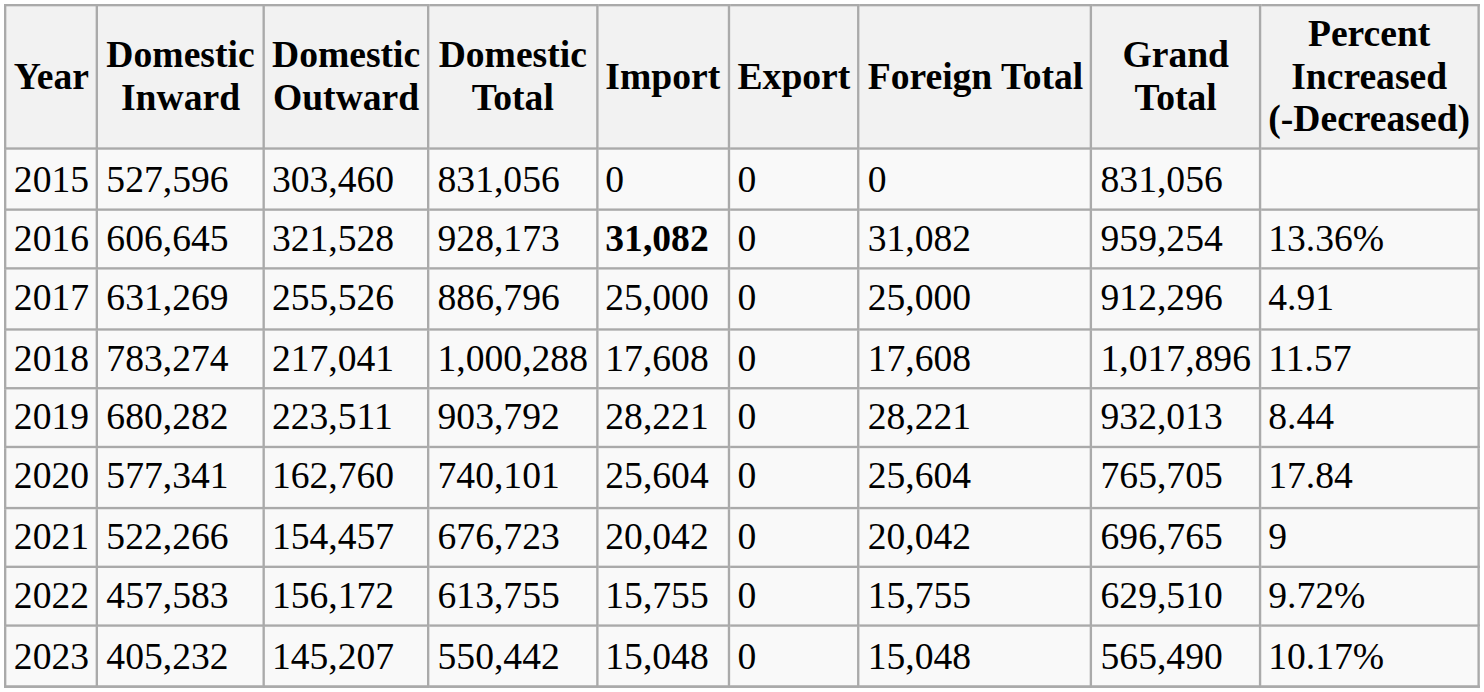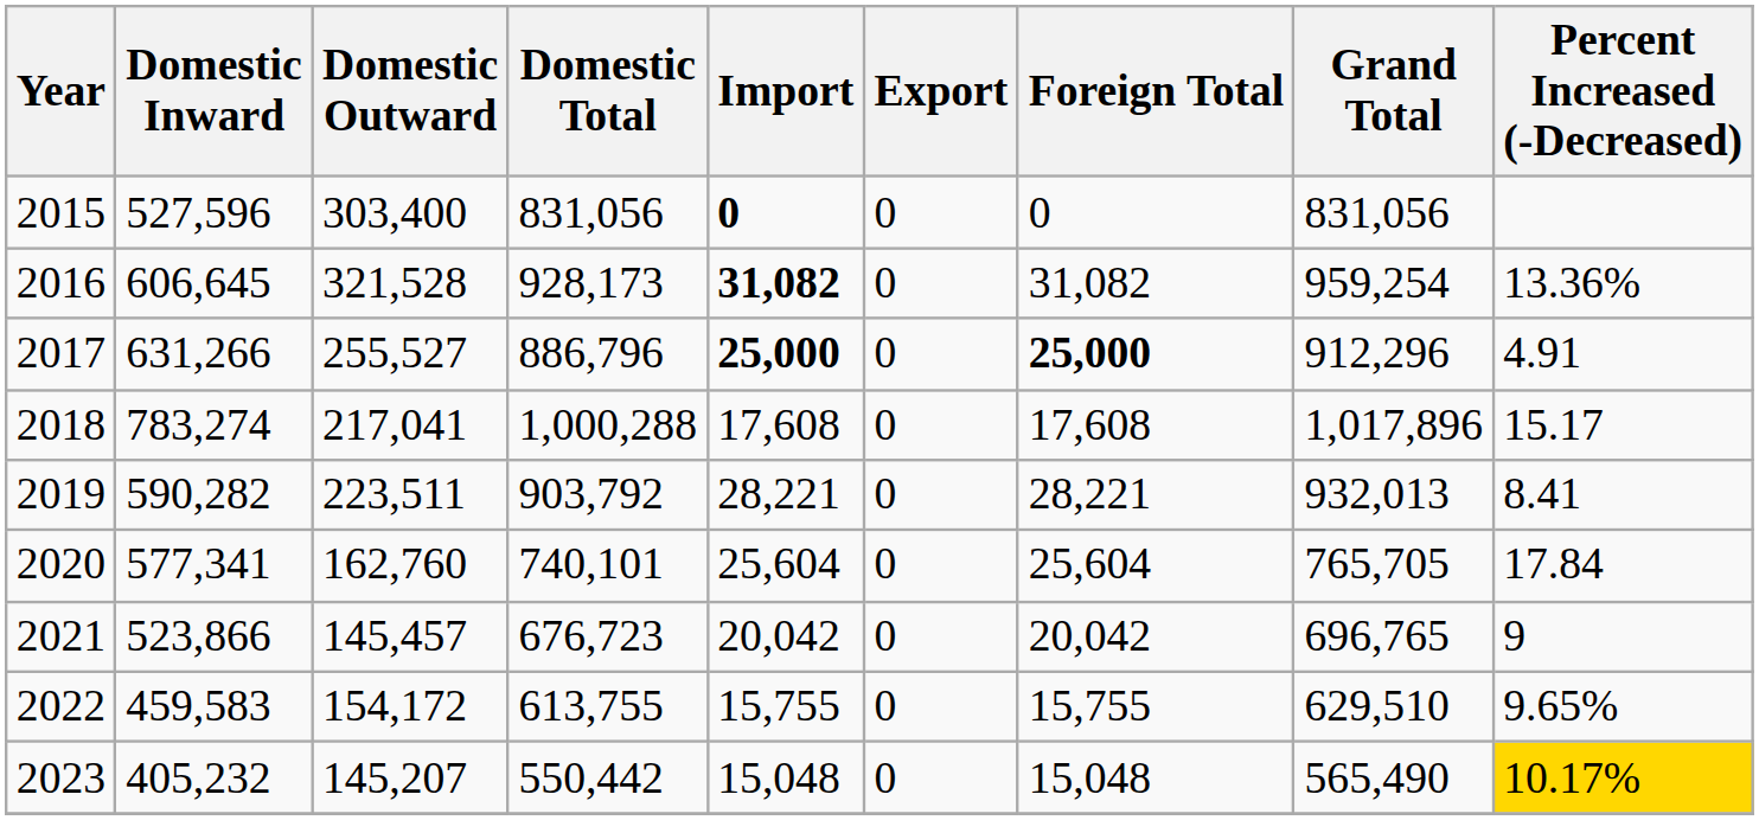2015 | Domestic Outward: 303,460 -> 303,400
2015 | Import: normal -> bold
2017 | Domestic Inward: 631,269 -> 631,266
2017 | Domestic Outward: 255,526 -> 255,527
2017 | Import: normal -> bold
2017 | Foreign Total: normal -> bold
2018 | Percent Increased (-Decreased): 11.57 -> 15.17
2019 | Domestic Inward: 680,282 -> 590,282
2019 | Percent Increased (-Decreased): 8.44 -> 8.41
2021 | Domestic Inward: 522,266 -> 523,866
2021 | Domestic Outward: 154,457 -> 145,457
2022 | Domestic Inward: 457,583 -> 459,583
2022 | Domestic Outward: 156,172 -> 154,172
2022 | Percent Increased (-Decreased): 9.72% -> 9.65%
2023 | Percent Increased (-Decreased): no background -> gold background
